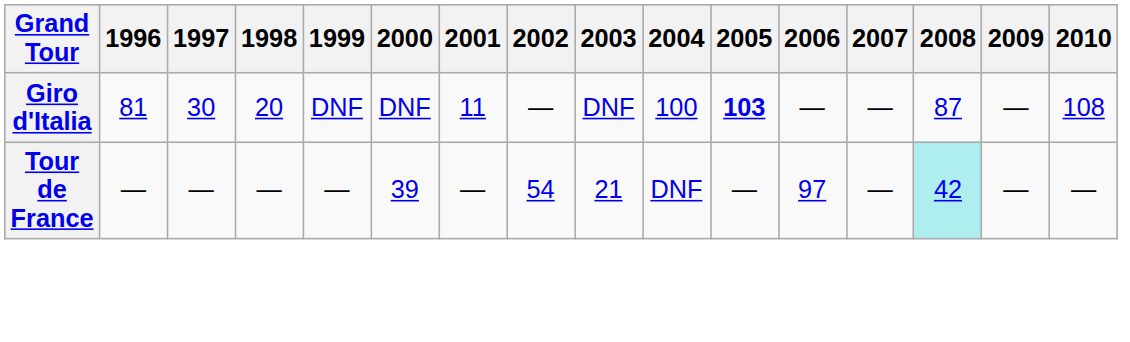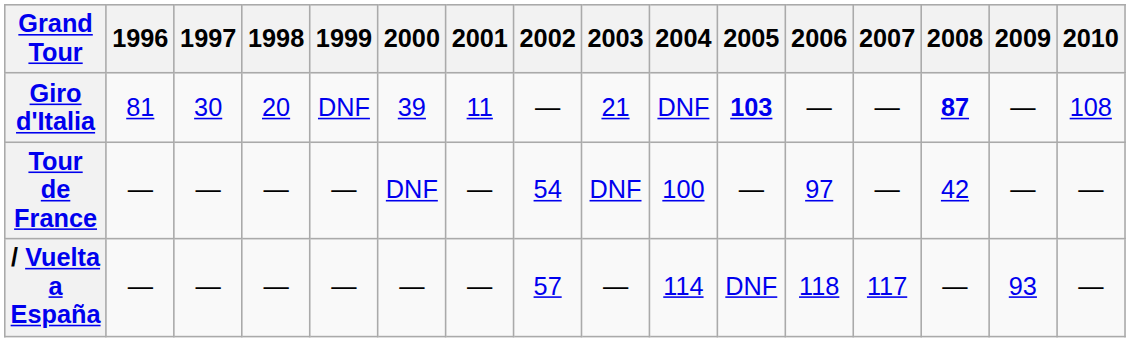Giro d'Italia | 2000: DNF -> 39
Giro d'Italia | 2003: DNF -> 21
Giro d'Italia | 2004: 100 -> DNF
Giro d'Italia | 2008: normal -> bold
Tour de France | 2000: 39 -> DNF
Tour de France | 2003: 21 -> DNF
Tour de France | 2004: DNF -> 100
Tour de France | 2008: paleturquoise background -> no background
+ row: / Vuelta a España | — | — | — | — | — | — | 57 | — | 114 | DNF | 118 | 117 | — | 93 | —
